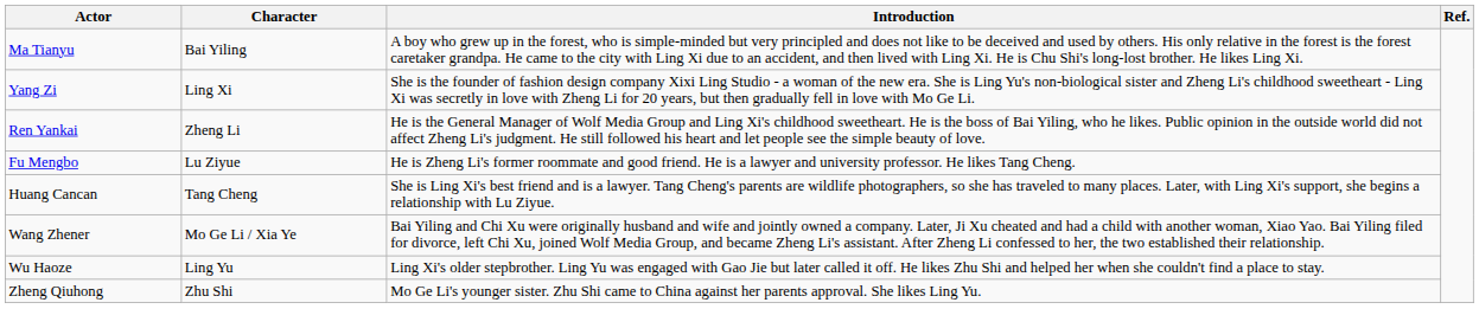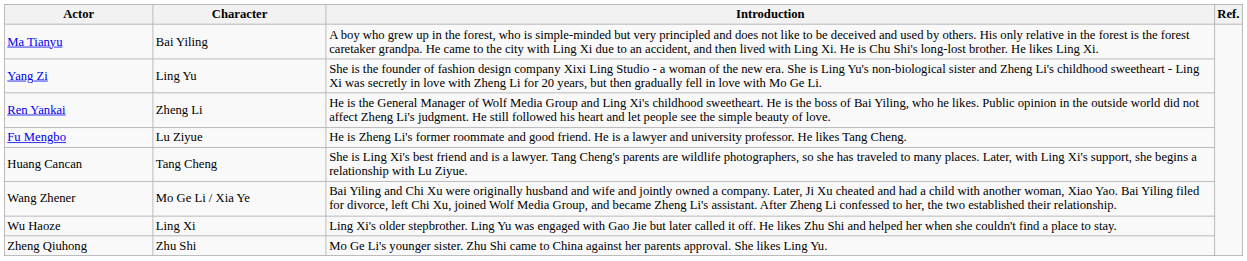Yang Zi | Character: Ling Xi -> Ling Yu
Wu Haoze | Character: Ling Yu -> Ling Xi
